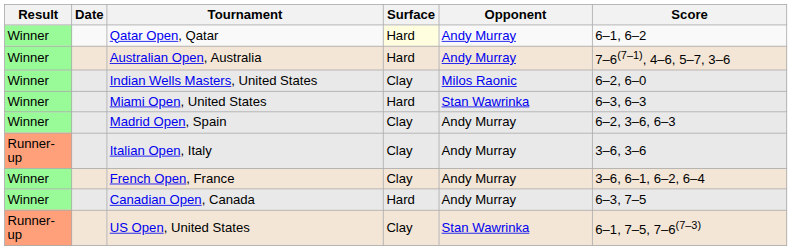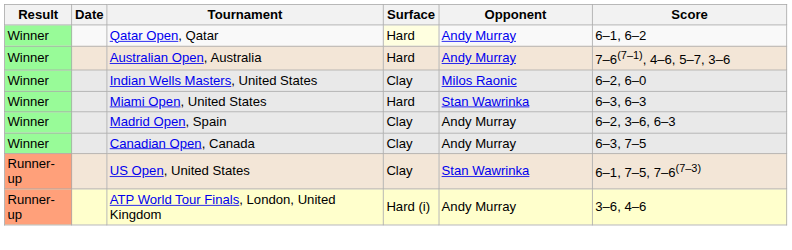- row: Runner-up | Italian Open, Italy | Clay | Andy Murray | 3–6, 3–6
- row: Winner | French Open, France | Clay | Andy Murray | 3–6, 6–1, 6–2, 6–4
Canadian Open, Canada | Surface: Hard -> Clay
+ row: Runner-up | ATP World Tour Finals, London, United Kingdom | Hard (i) | Andy Murray | 3–6, 4–6
